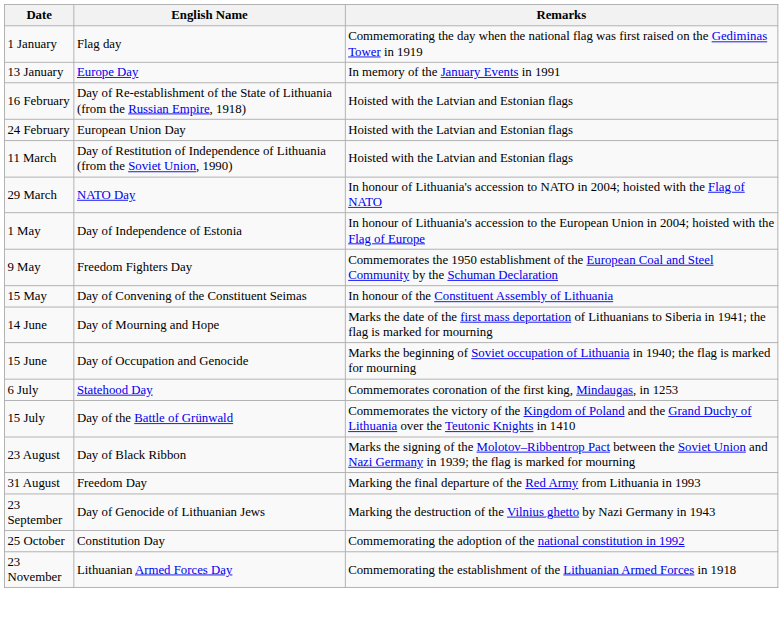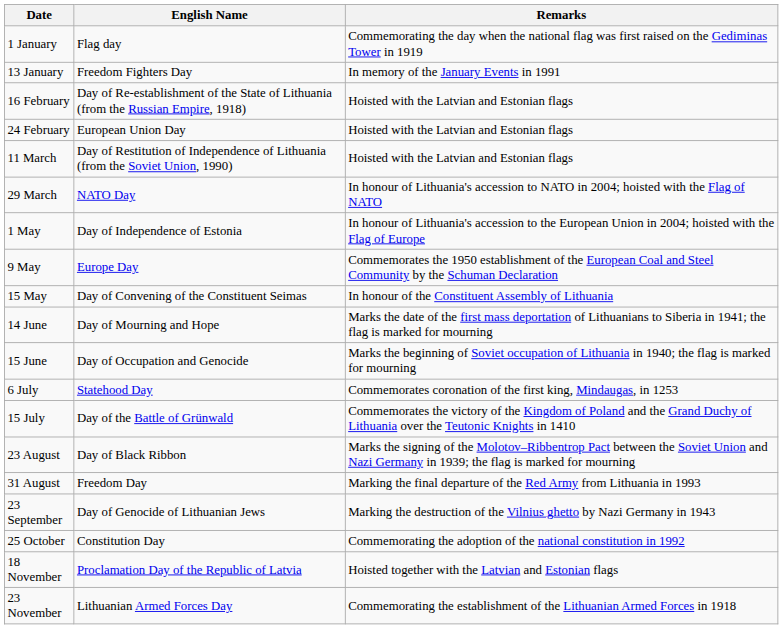13 January | English Name: Europe Day -> Freedom Fighters Day
9 May | English Name: Freedom Fighters Day -> Europe Day
+ row: 18 November | Proclamation Day of the Republic of Latvia | Hoisted together with the Latvian and Estonian flags
